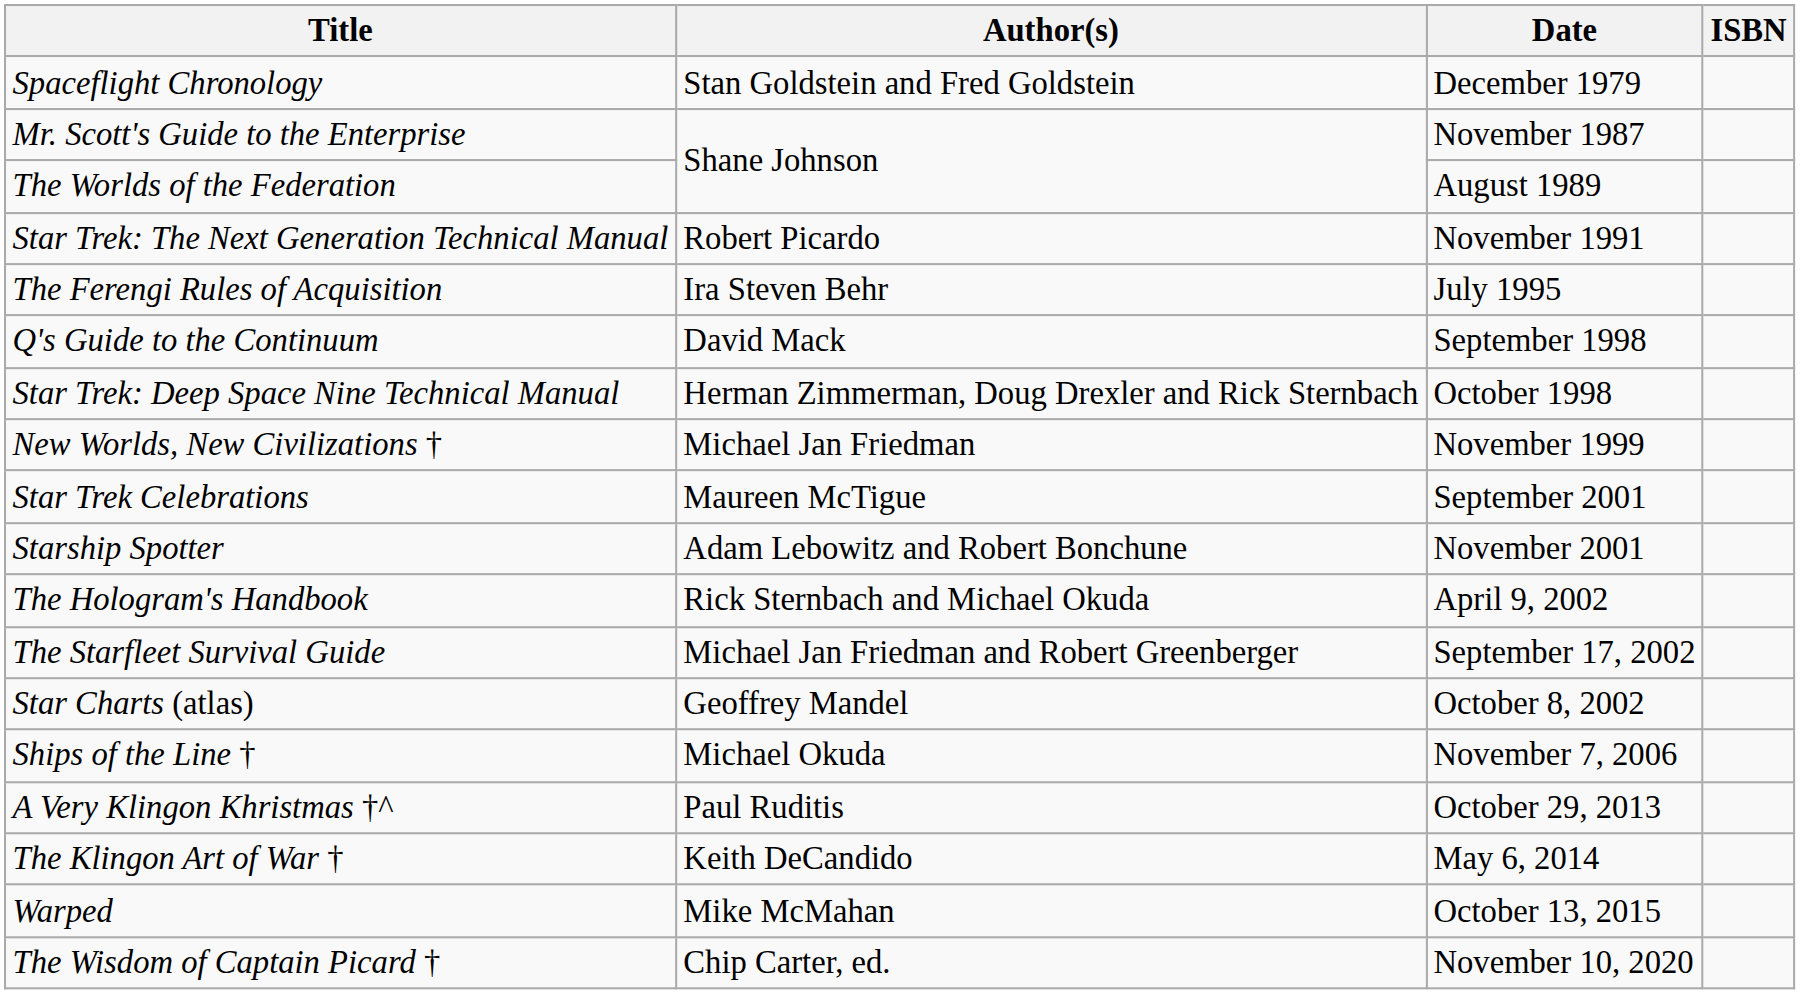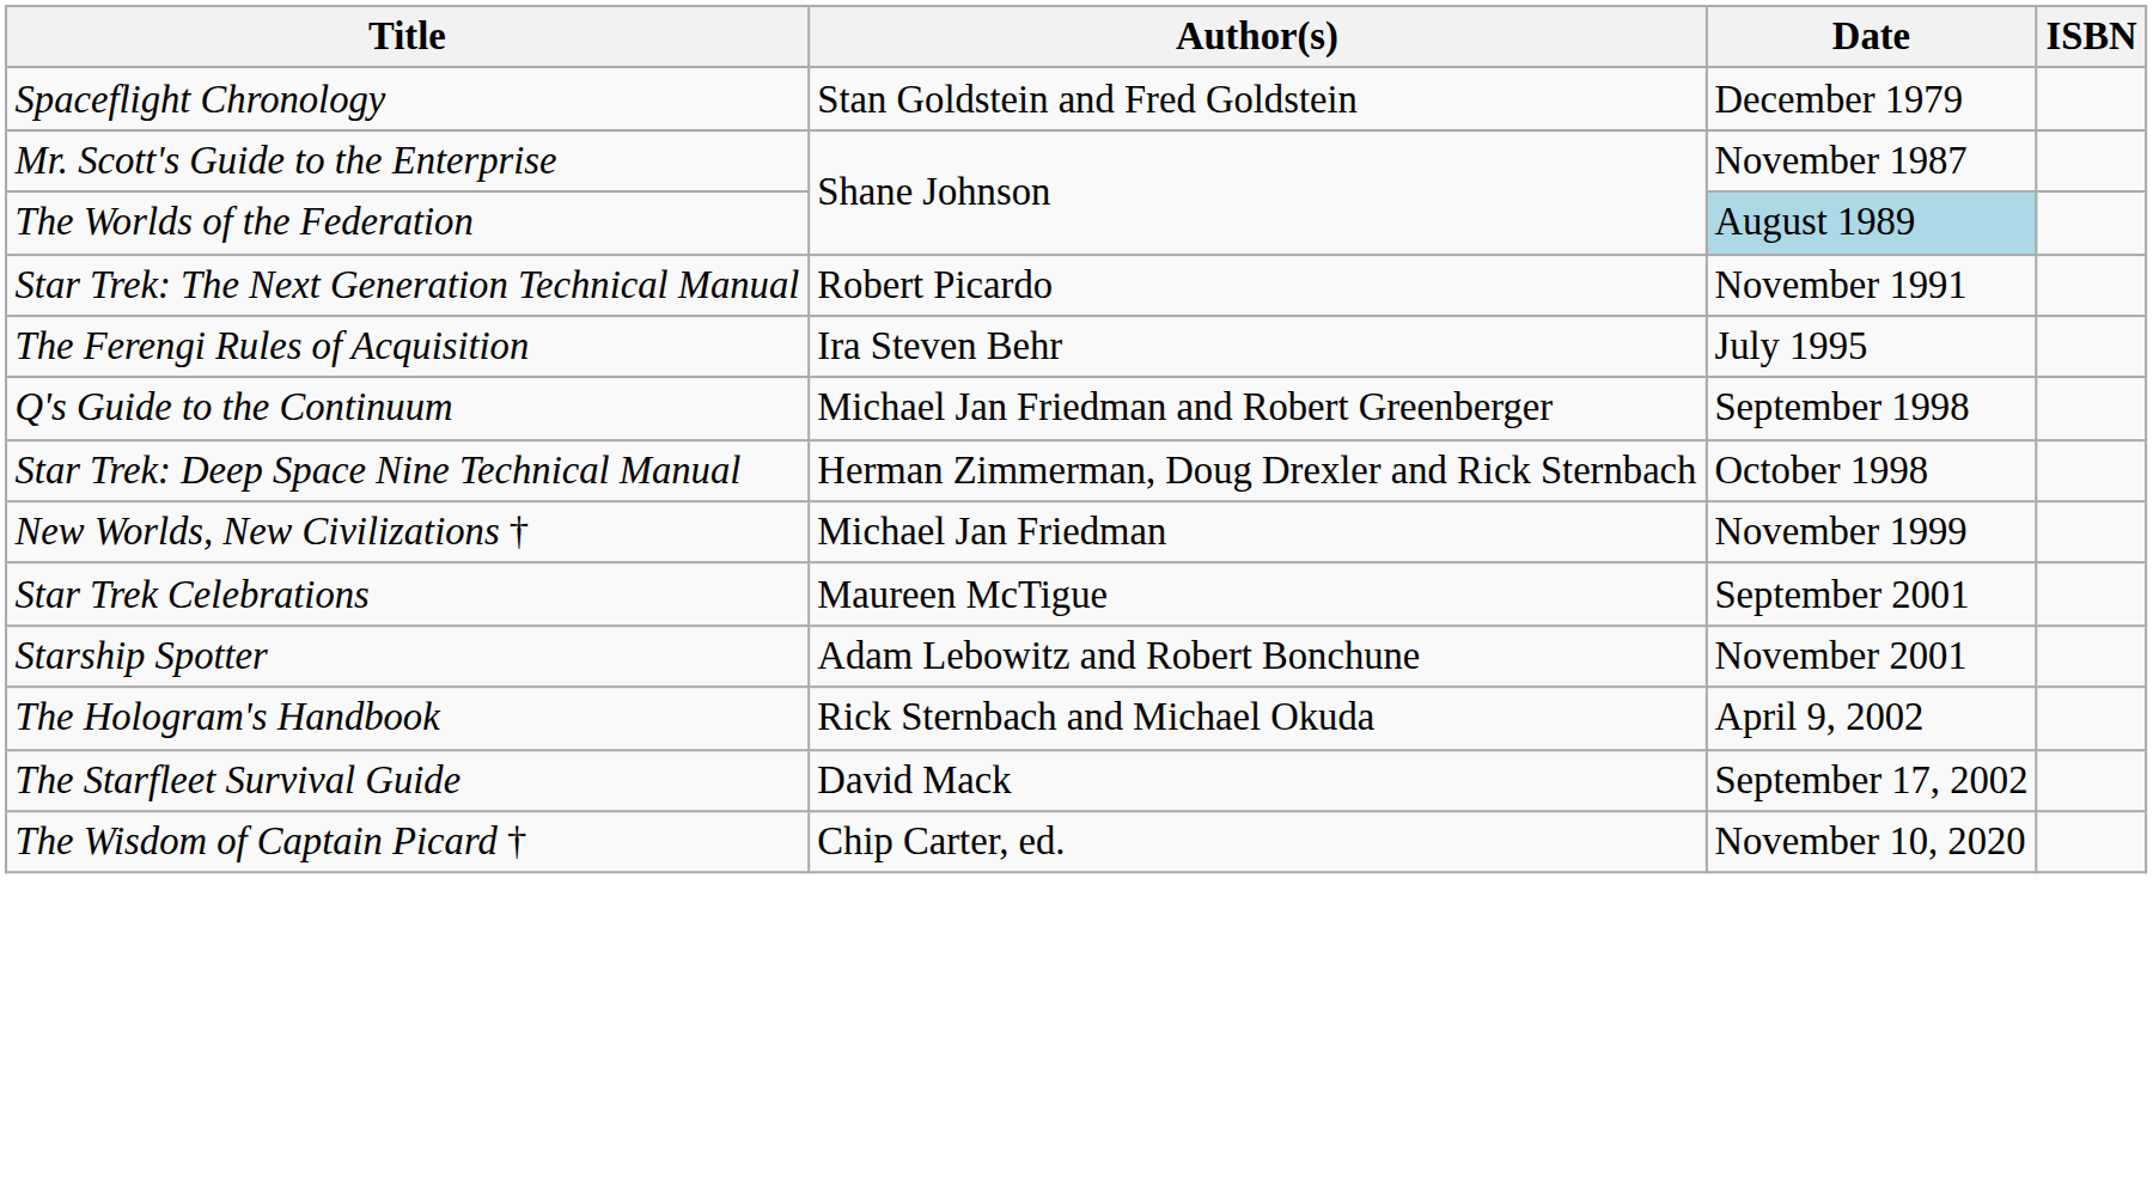The Worlds of the Federation | Date: no background -> lightblue background
Q's Guide to the Continuum | Author(s): David Mack -> Michael Jan Friedman and Robert Greenberger
The Starfleet Survival Guide | Author(s): Michael Jan Friedman and Robert Greenberger -> David Mack
- row: Star Charts (atlas) | Geoffrey Mandel | October 8, 2002
- row: Ships of the Line † | Michael Okuda | November 7, 2006
- row: A Very Klingon Khristmas †^ | Paul Ruditis | October 29, 2013
- row: The Klingon Art of War † | Keith DeCandido | May 6, 2014
- row: Warped | Mike McMahan | October 13, 2015
